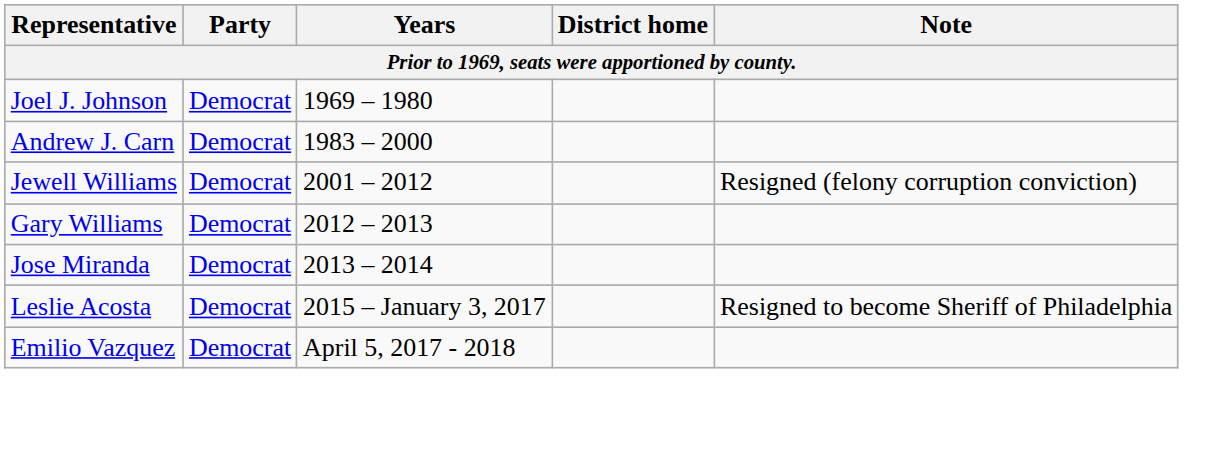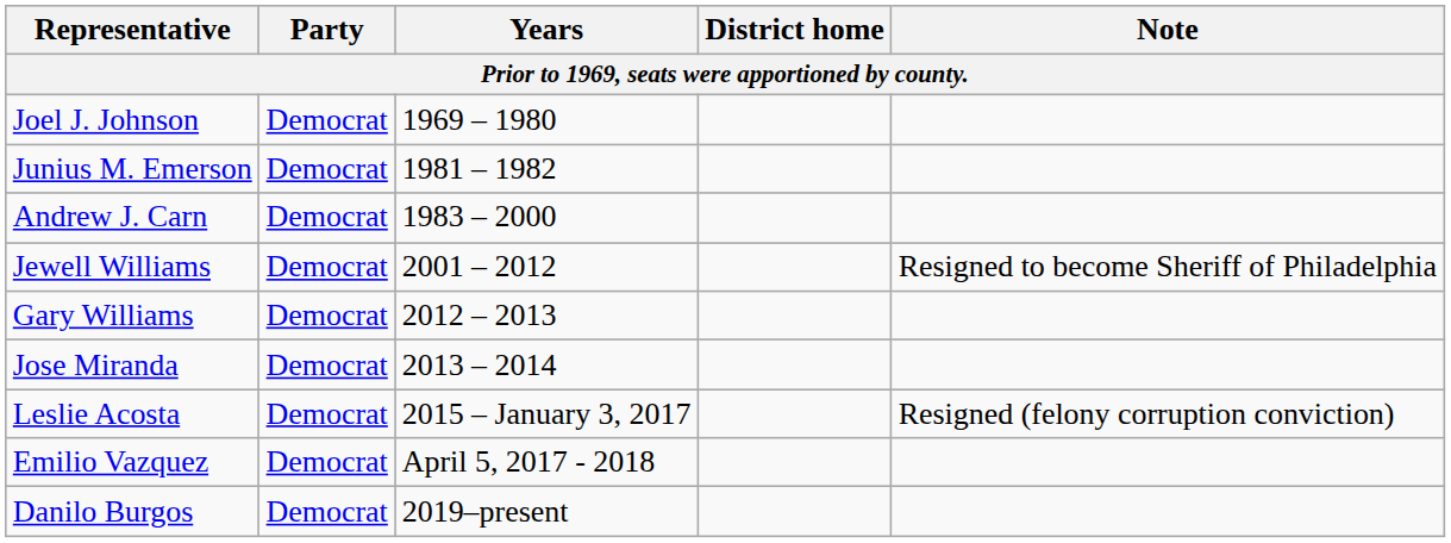+ row: Junius M. Emerson | Democrat | 1981 – 1982
Jewell Williams | Note: Resigned (felony corruption conviction) -> Resigned to become Sheriff of Philadelphia
Leslie Acosta | Note: Resigned to become Sheriff of Philadelphia -> Resigned (felony corruption conviction)
+ row: Danilo Burgos | Democrat | 2019–present
